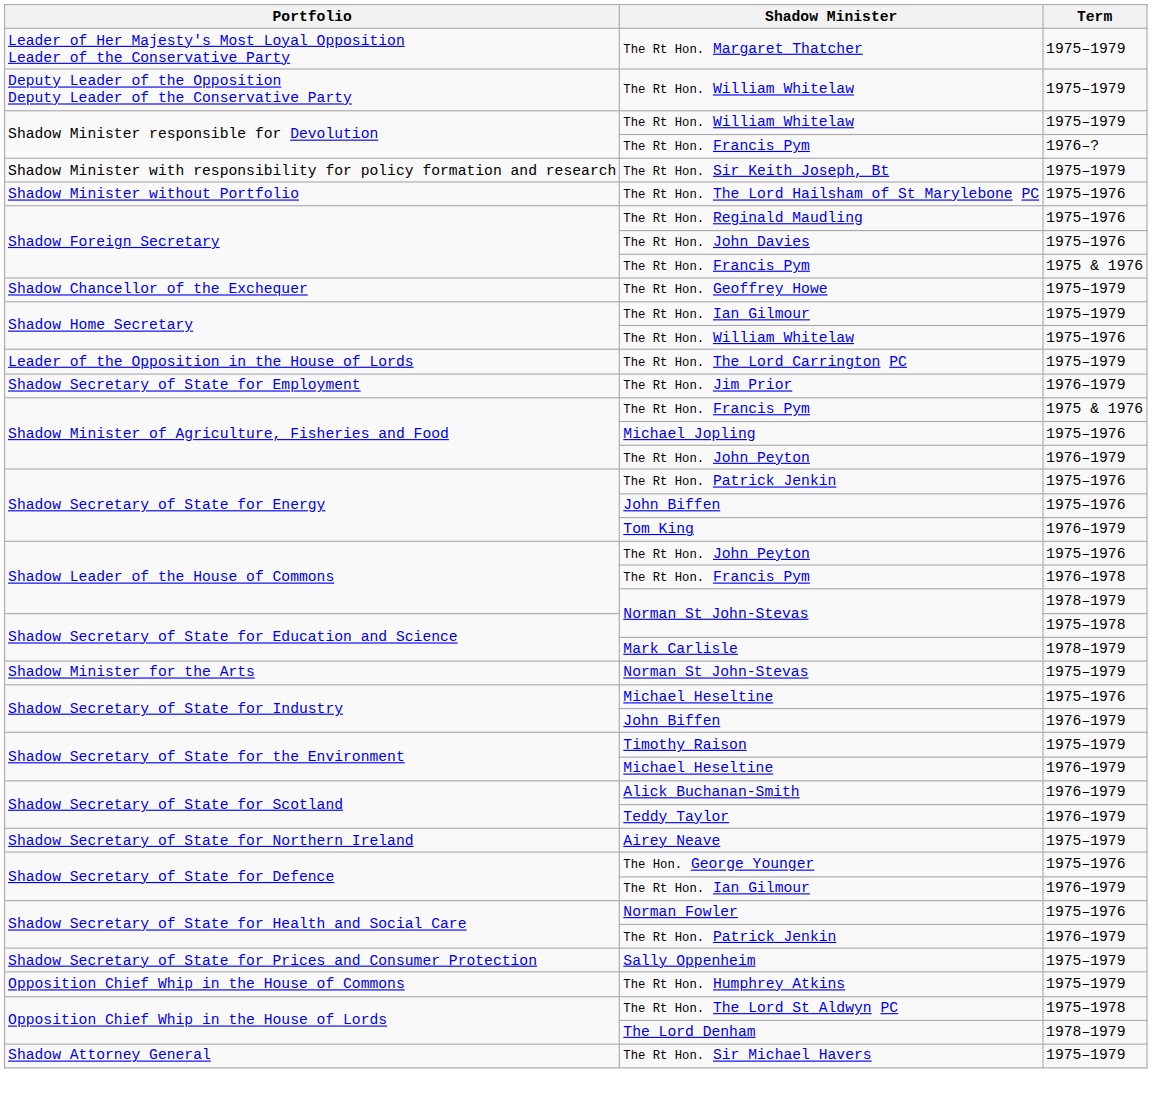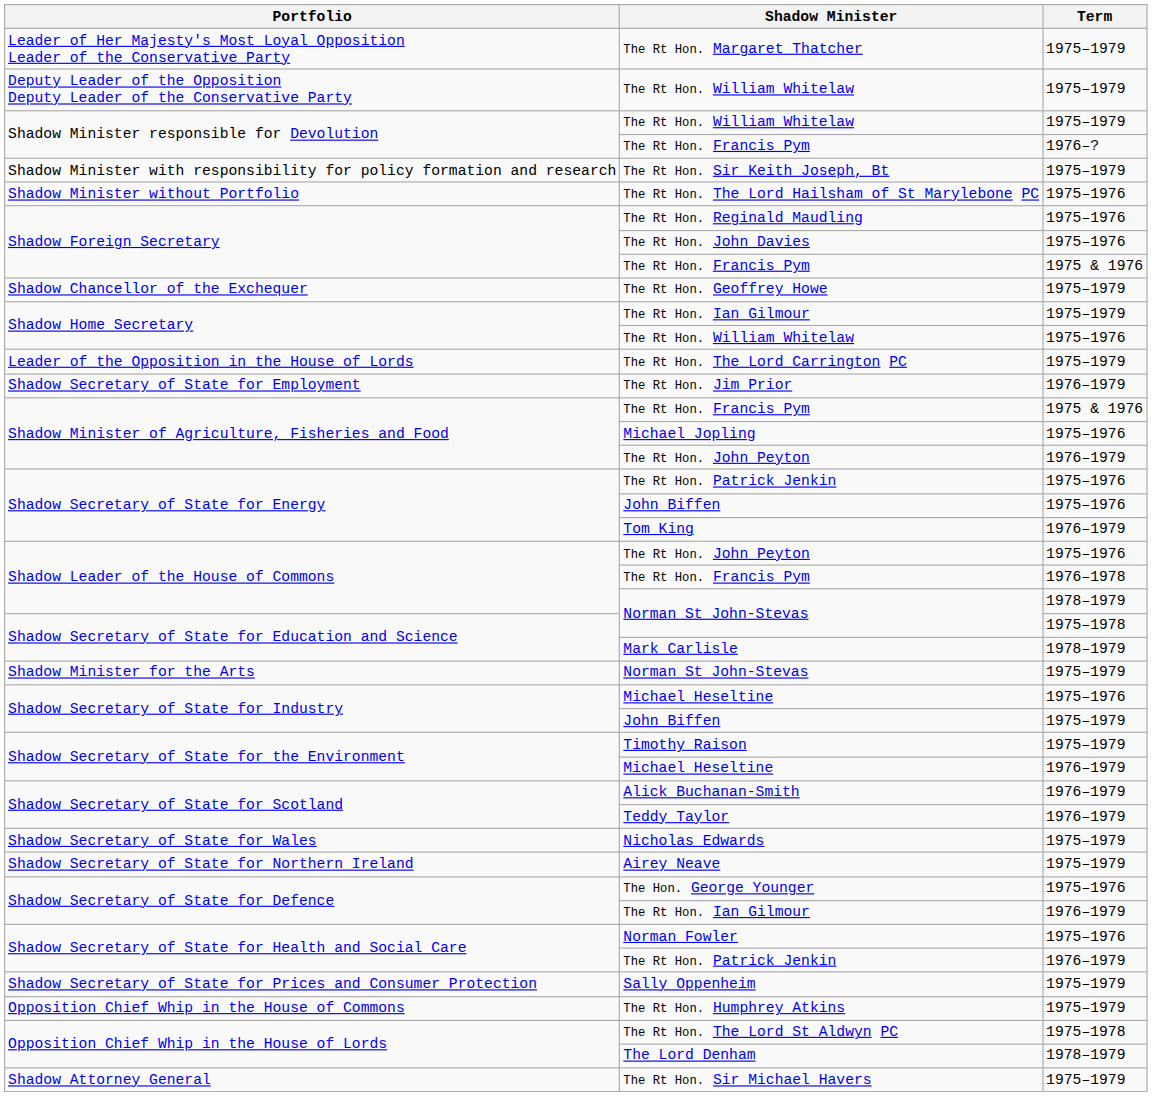Shadow Secretary of State for Industry / John Biffen | Term: 1976–1979 -> 1975–1979
+ row: Shadow Secretary of State for Wales | Nicholas Edwards | 1975–1979
